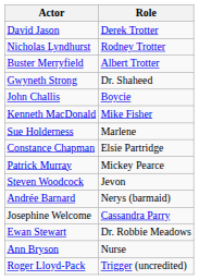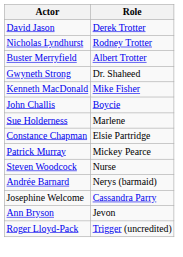rows swapped: John Challis <-> Kenneth MacDonald
Steven Woodcock | Role: Jevon -> Nurse
- row: Ewan Stewart | Dr. Robbie Meadows
Ann Bryson | Role: Nurse -> Jevon
